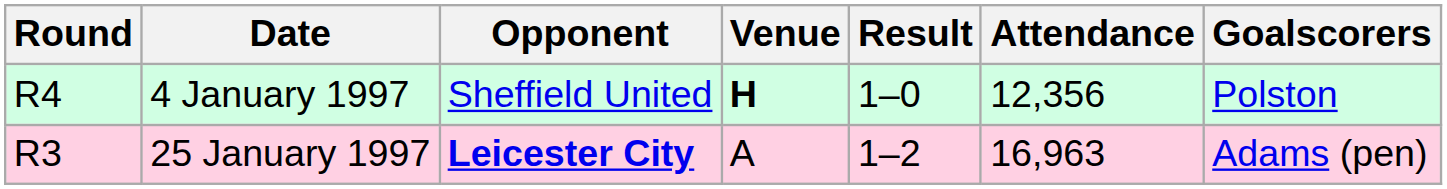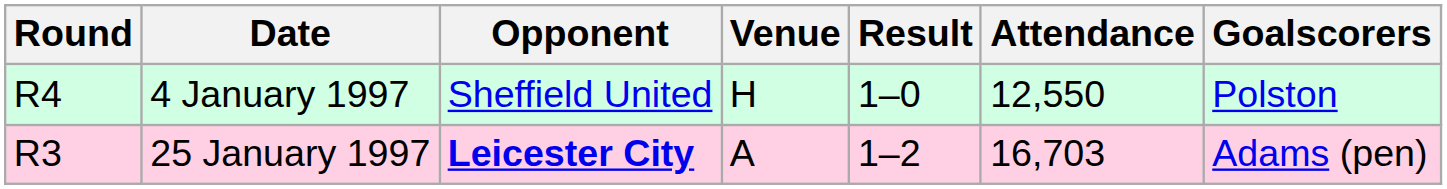4 January 1997 | Venue: bold -> normal
4 January 1997 | Attendance: 12,356 -> 12,550
25 January 1997 | Attendance: 16,963 -> 16,703
